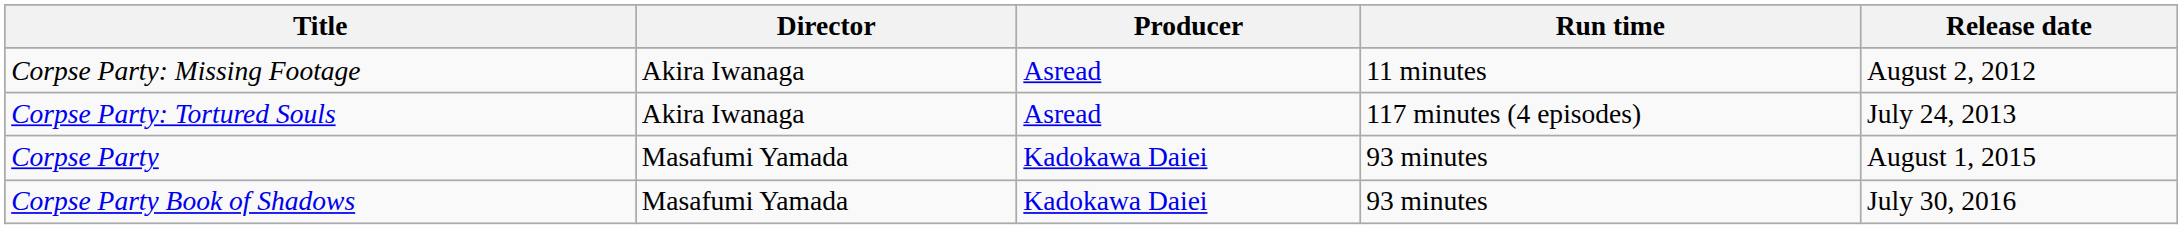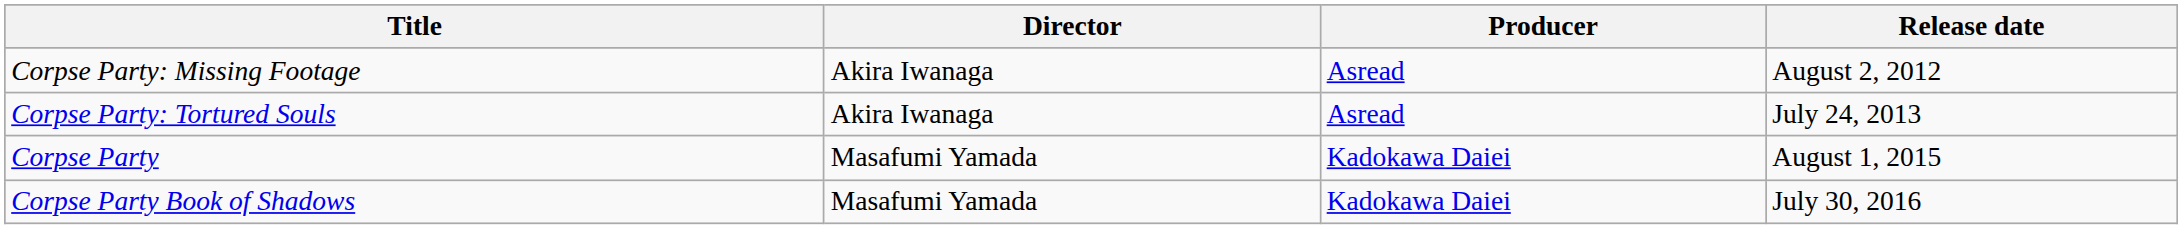- column: Run time | 11 minutes | 117 minutes (4 episodes) | 93 minutes | 93 minutes
